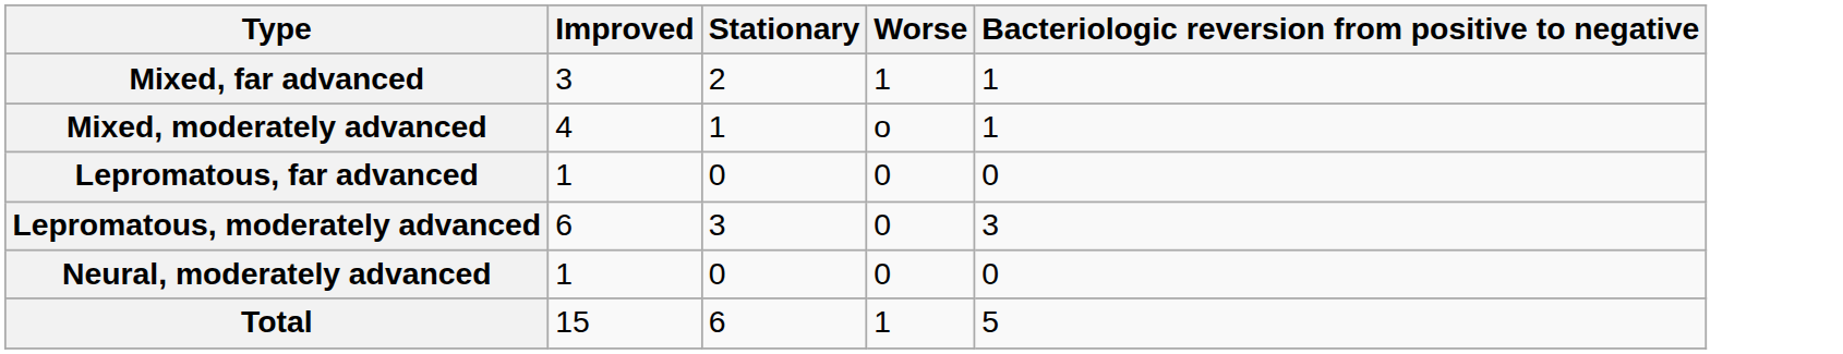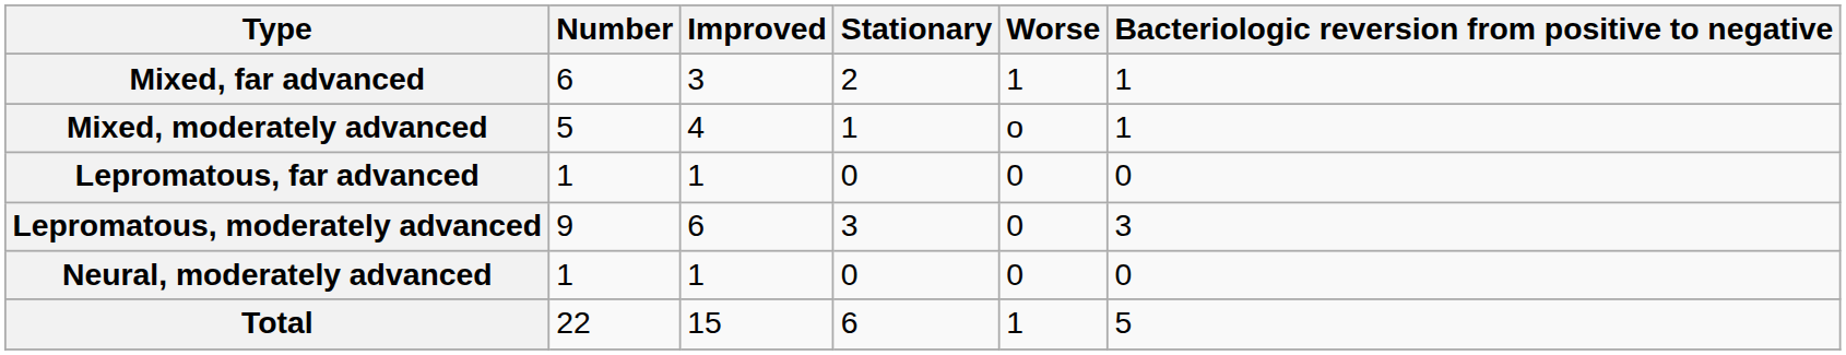+ column: Number | 6 | 5 | 1 | 9 | 1 | 22
